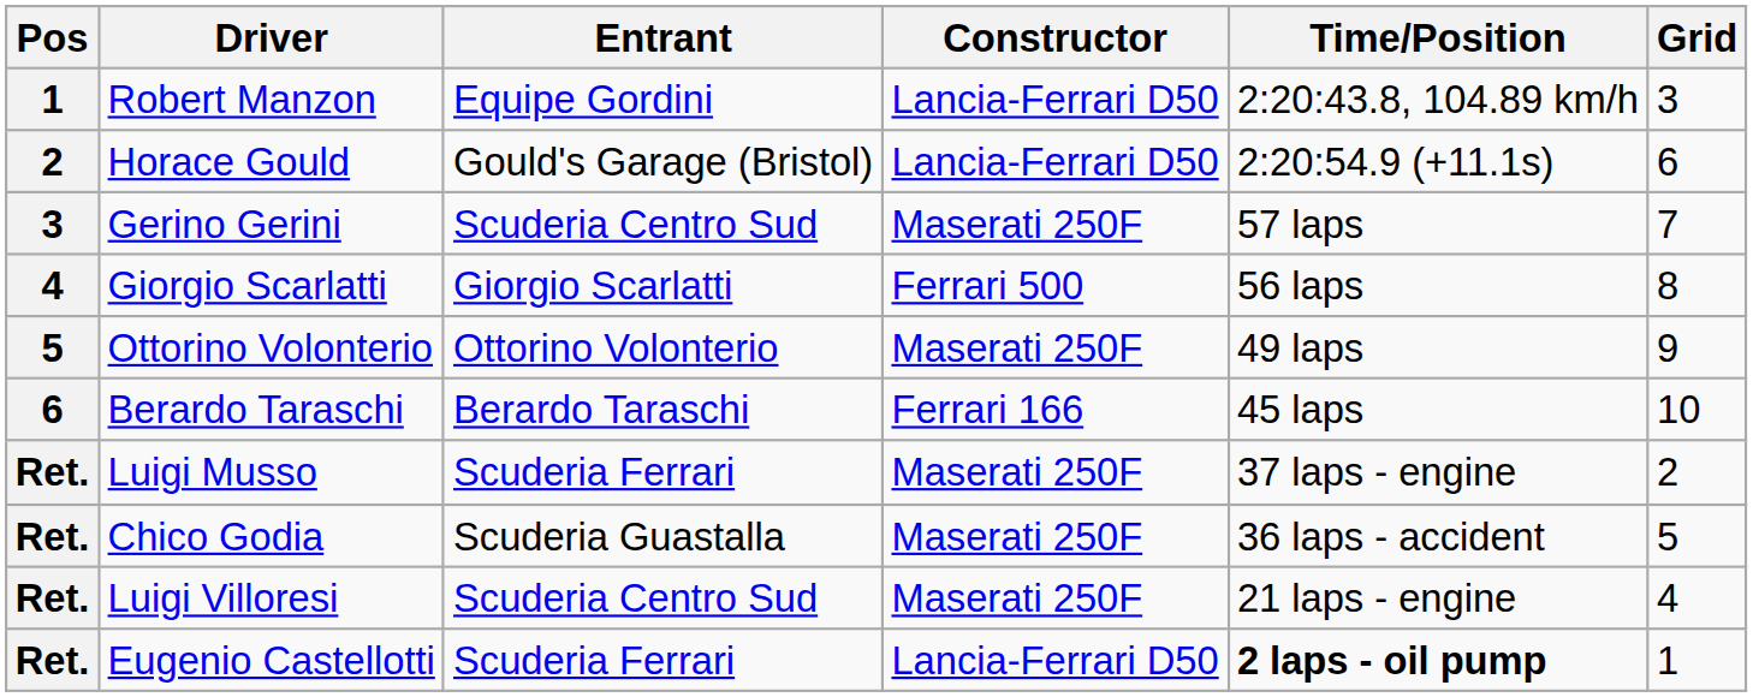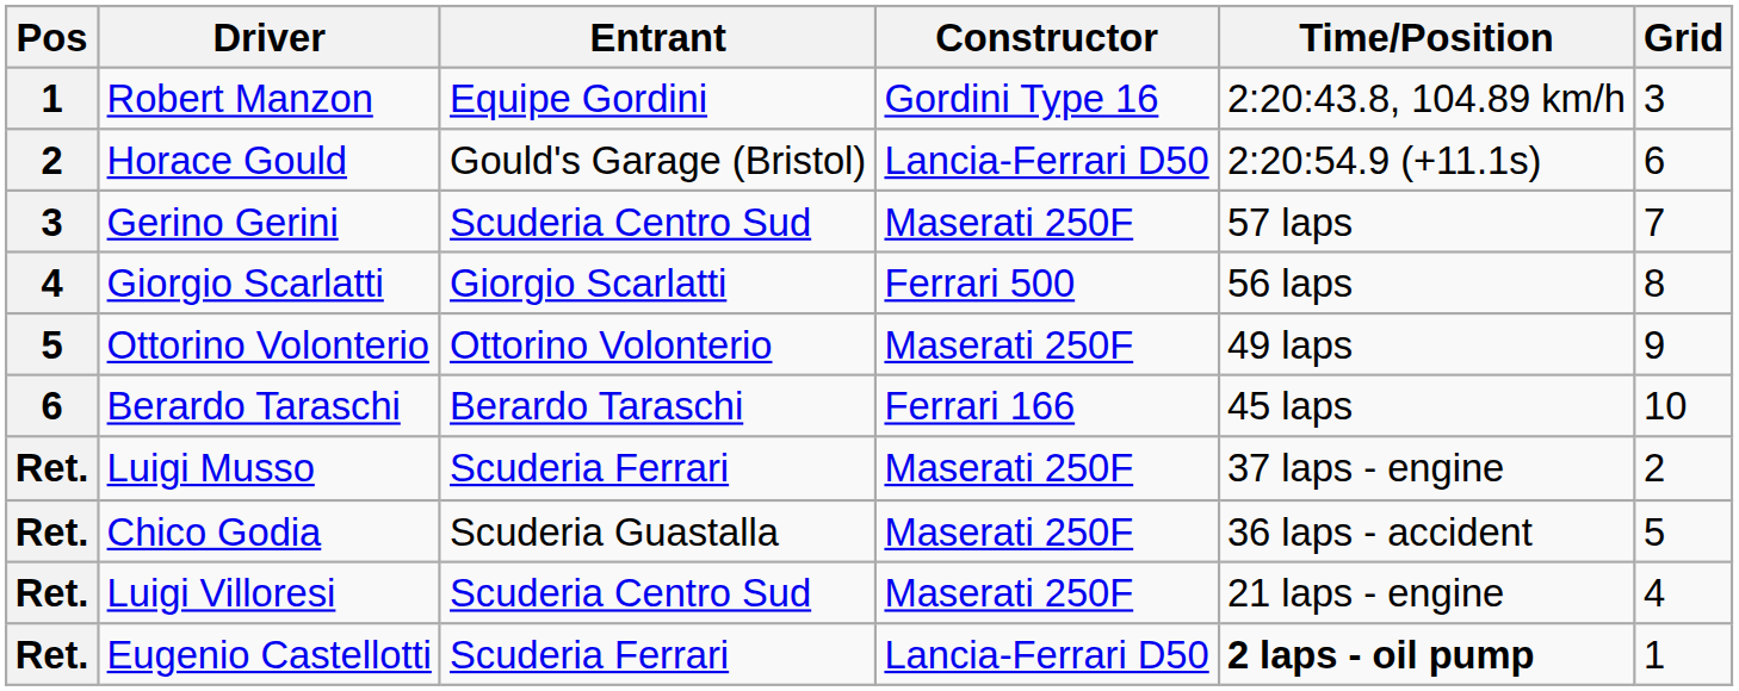Robert Manzon | Constructor: Lancia-Ferrari D50 -> Gordini Type 16
